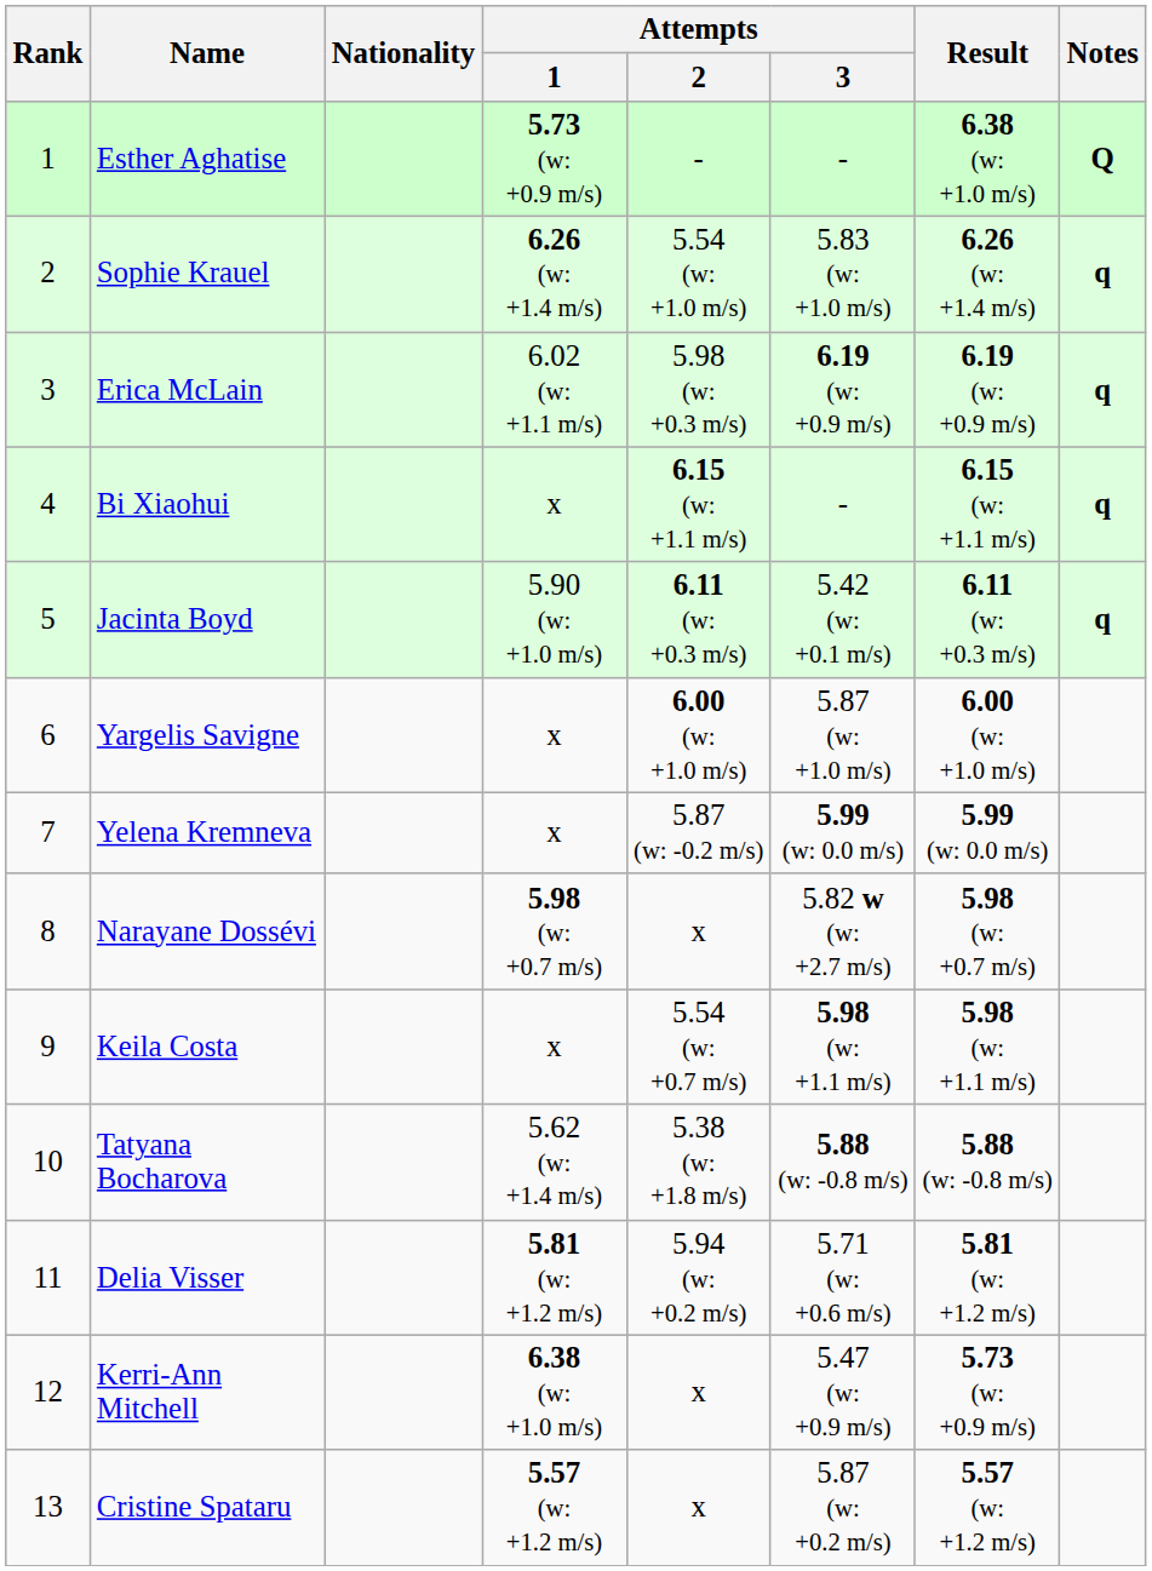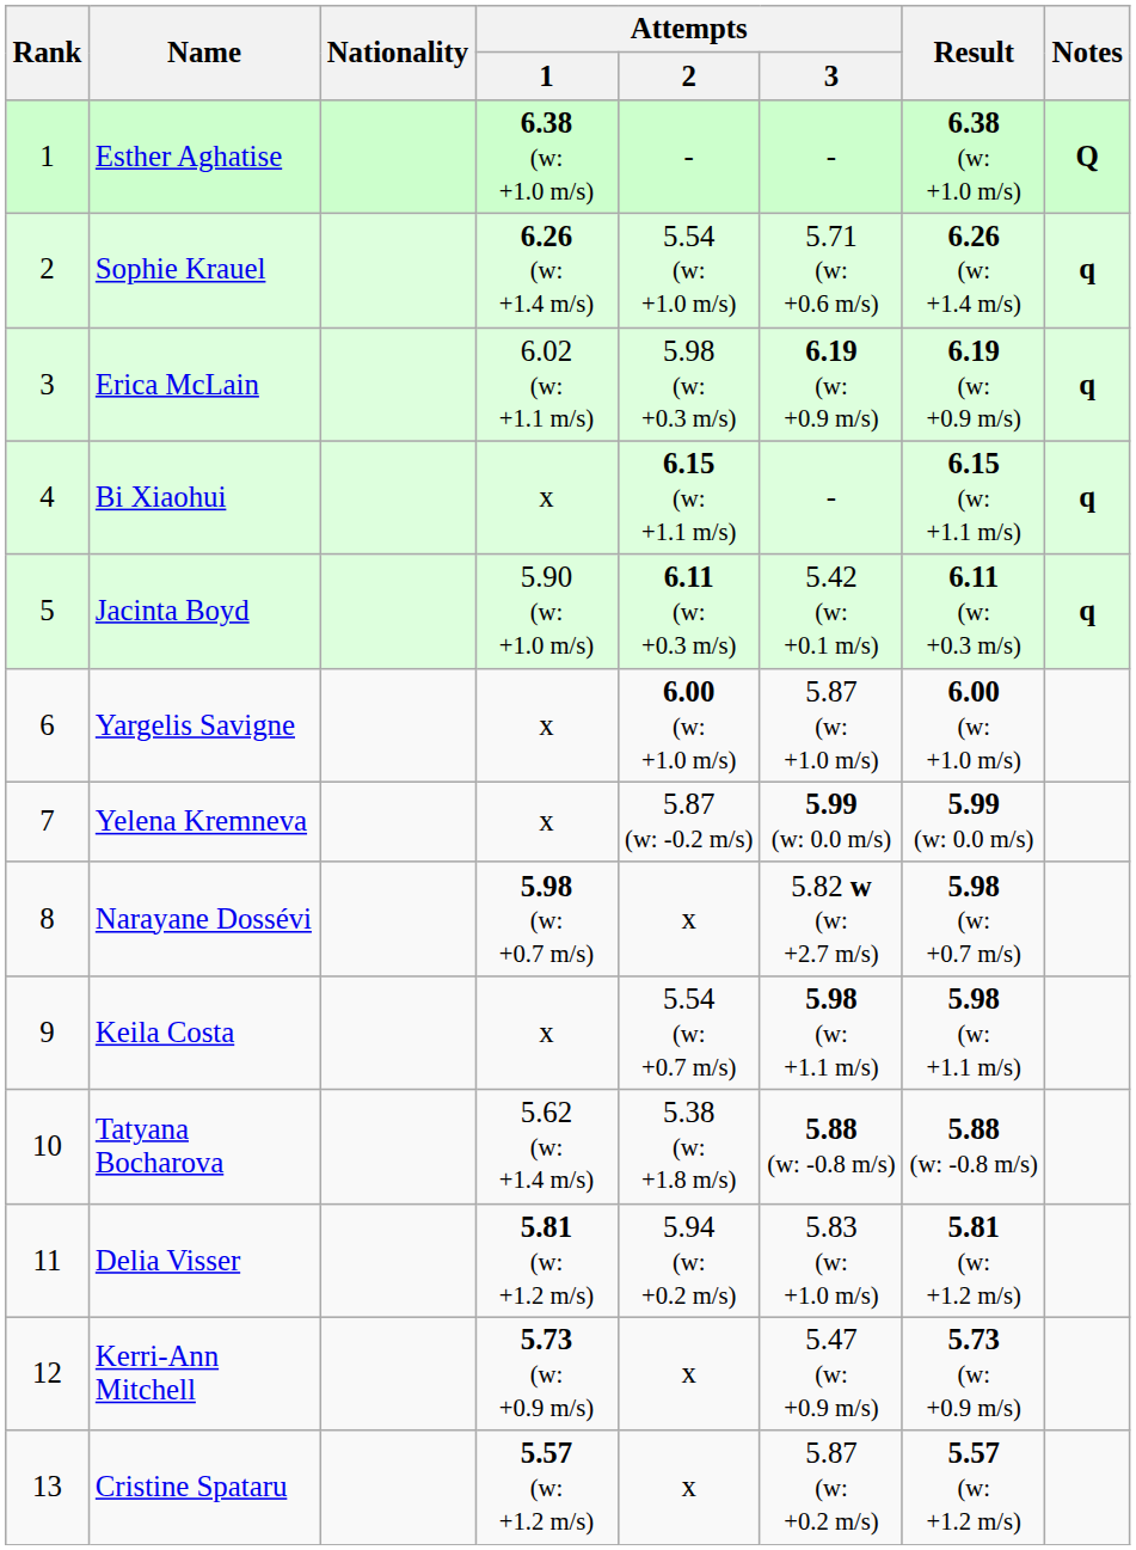Esther Aghatise | Attempts / 1: 5.73 (w: +0.9 m/s) -> 6.38 (w: +1.0 m/s)
Sophie Krauel | Attempts / 3: 5.83 (w: +1.0 m/s) -> 5.71 (w: +0.6 m/s)
Delia Visser | Attempts / 3: 5.71 (w: +0.6 m/s) -> 5.83 (w: +1.0 m/s)
Kerri-Ann Mitchell | Attempts / 1: 6.38 (w: +1.0 m/s) -> 5.73 (w: +0.9 m/s)
